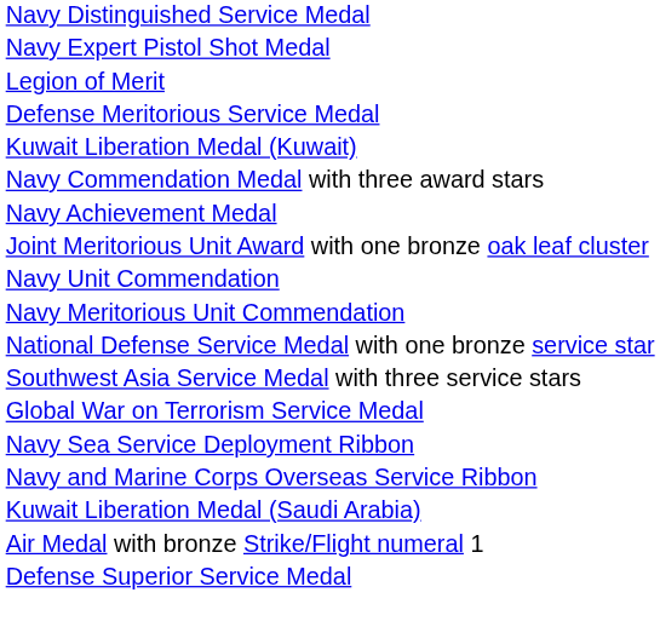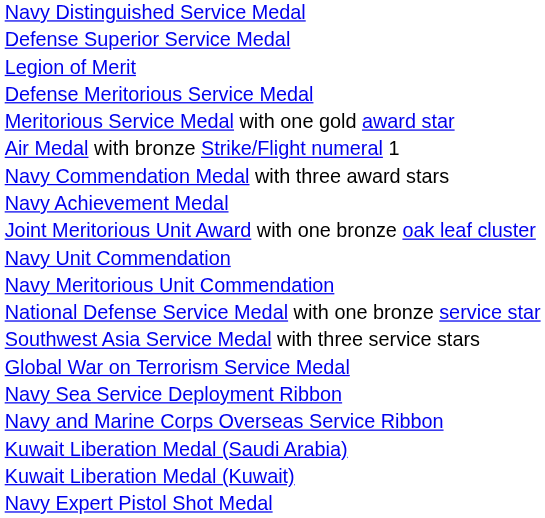rows swapped: Defense Superior Service Medal <-> Navy Expert Pistol Shot Medal
+ row: Meritorious Service Medal with one gold award star
rows swapped: Air Medal with bronze Strike/Flight numeral 1 <-> Kuwait Liberation Medal (Kuwait)
